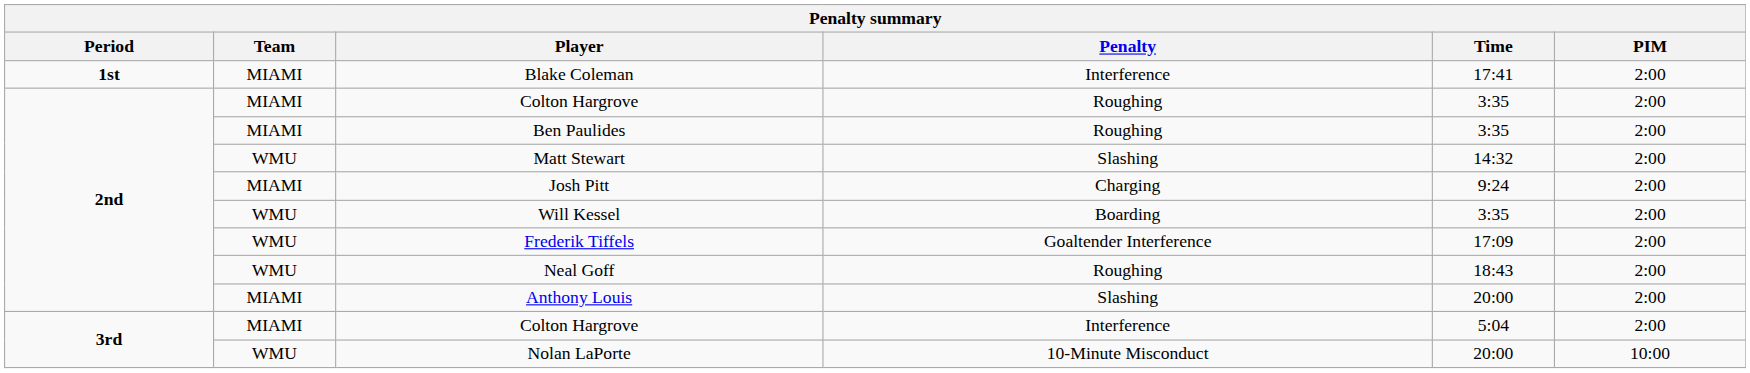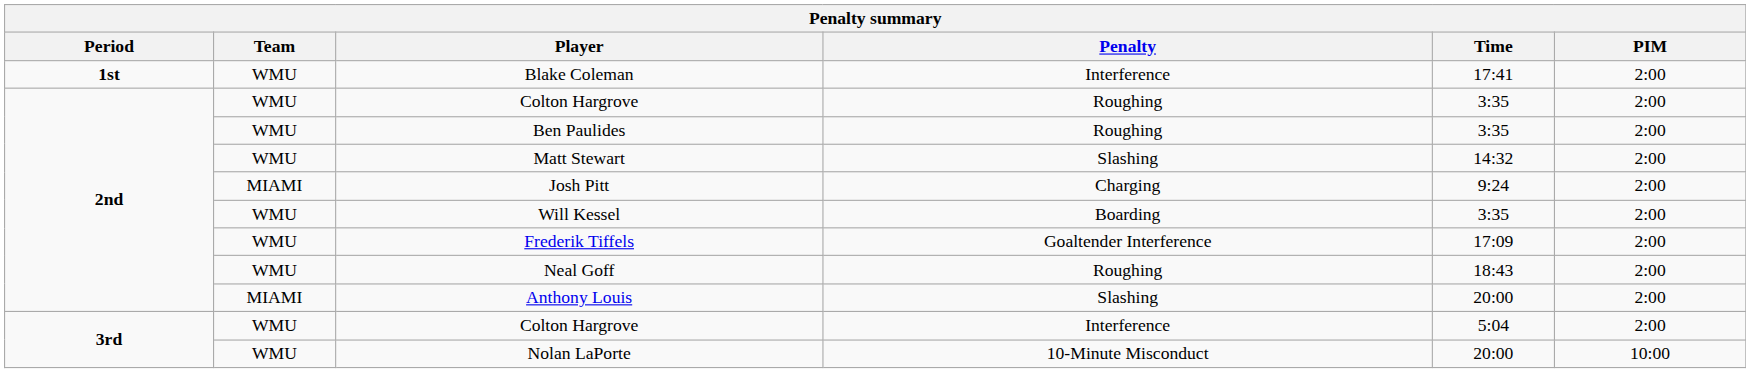Blake Coleman | Team: MIAMI -> WMU
Colton Hargrove / Roughing | Team: MIAMI -> WMU
Ben Paulides | Team: MIAMI -> WMU
Colton Hargrove / Interference | Team: MIAMI -> WMU
